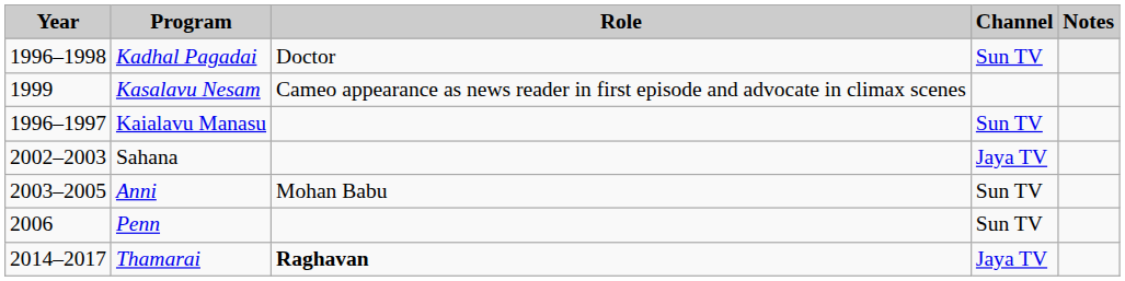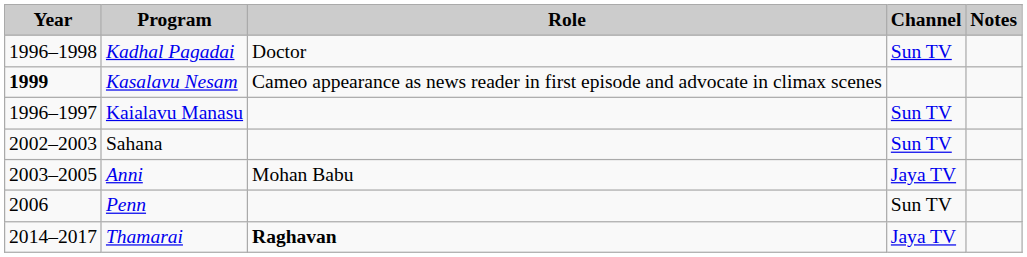Kasalavu Nesam | Year: normal -> bold
Sahana | Channel: Jaya TV -> Sun TV
Anni | Channel: Sun TV -> Jaya TV
